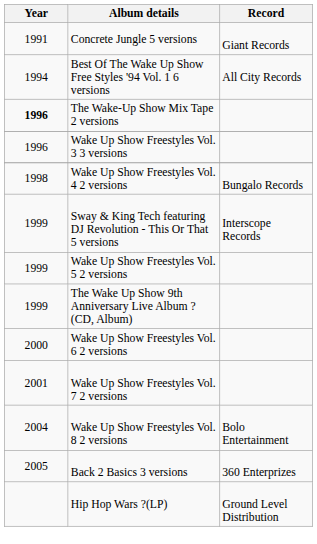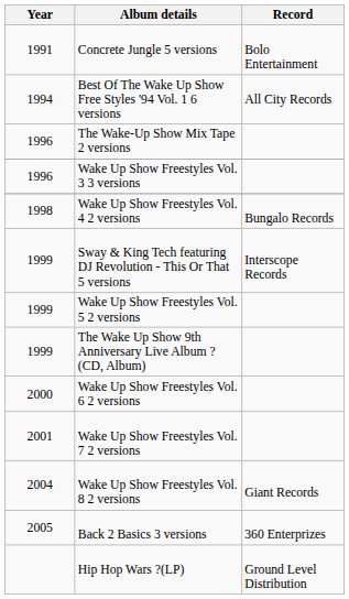Concrete Jungle 5 versions | Record: Giant Records -> Bolo Entertainment
The Wake-Up Show Mix Tape 2 versions | Year: bold -> normal
Wake Up Show Freestyles Vol. 8 2 versions | Record: Bolo Entertainment -> Giant Records
